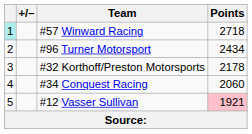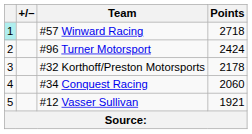#96 Turner Motorsport | Points: 2434 -> 2424
#12 Vasser Sullivan | Points: pink background -> no background
